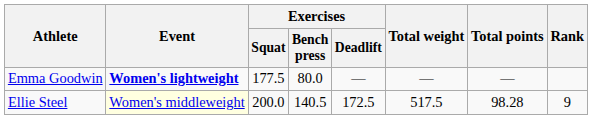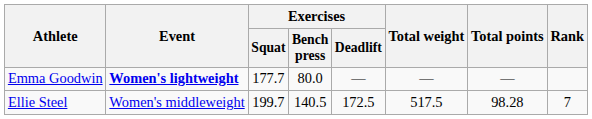Emma Goodwin | Exercises / Squat: 177.5 -> 177.7
Ellie Steel | Event: lightyellow background -> no background
Ellie Steel | Exercises / Squat: 200.0 -> 199.7
Ellie Steel | Rank: 9 -> 7
